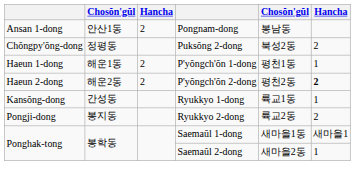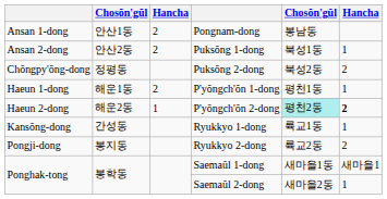+ row: Ansan 2-dong | 안산2동 | 2 | Puksŏng 1-dong | 북성1동 | 1
P'yŏngch'ŏn 2-dong | column 3: 2 -> 1
P'yŏngch'ŏn 2-dong | column 5: no background -> paleturquoise background
